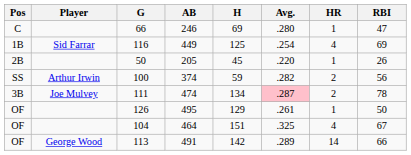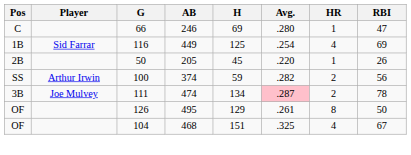126 | HR: 1 -> 8
104 | AB: 464 -> 468
- row: OF | George Wood | 113 | 491 | 142 | .289 | 14 | 66
